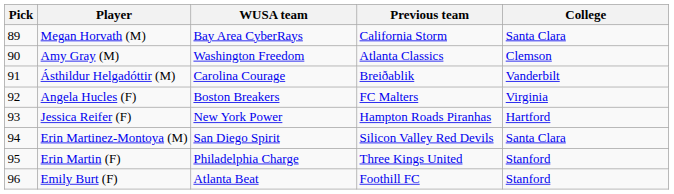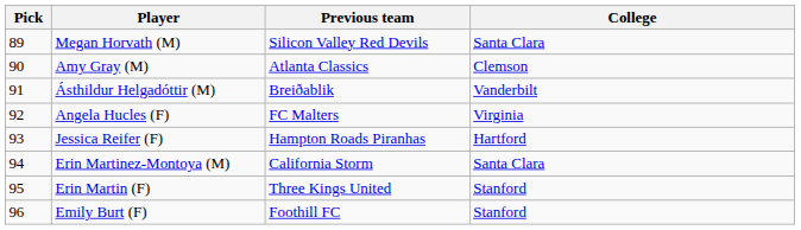- column: WUSA team | Bay Area CyberRays | Washington Freedom | Carolina Courage | Boston Breakers | New York Power | San Diego Spirit | Philadelphia Charge | Atlanta Beat
Megan Horvath (M) | Previous team: California Storm -> Silicon Valley Red Devils
Erin Martinez-Montoya (M) | Previous team: Silicon Valley Red Devils -> California Storm
